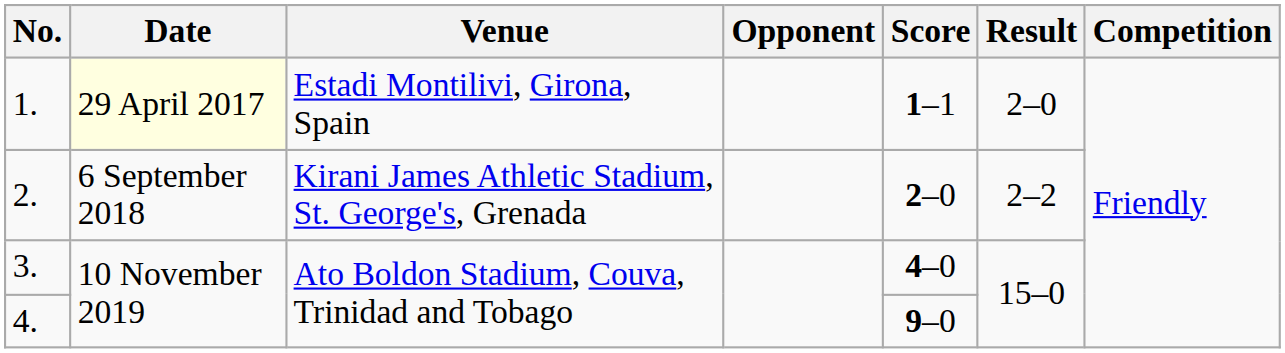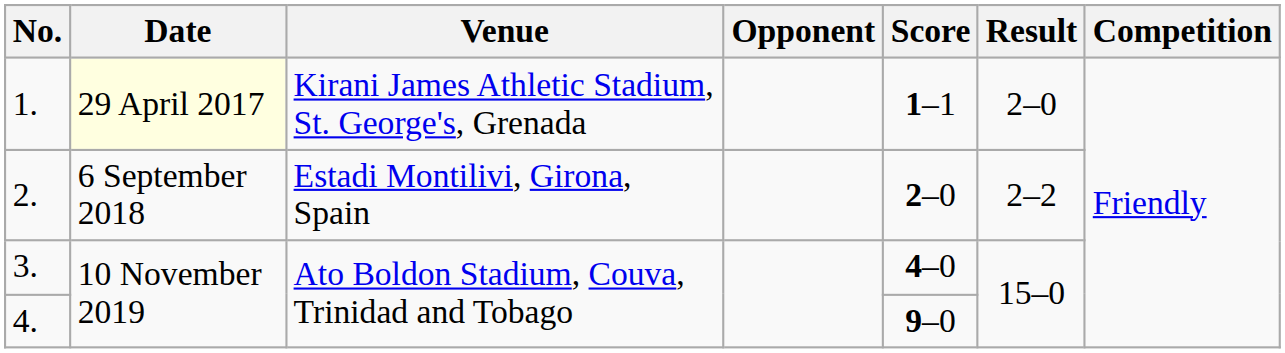1. | Venue: Estadi Montilivi, Girona, Spain -> Kirani James Athletic Stadium, St. George's, Grenada
2. | Venue: Kirani James Athletic Stadium, St. George's, Grenada -> Estadi Montilivi, Girona, Spain
